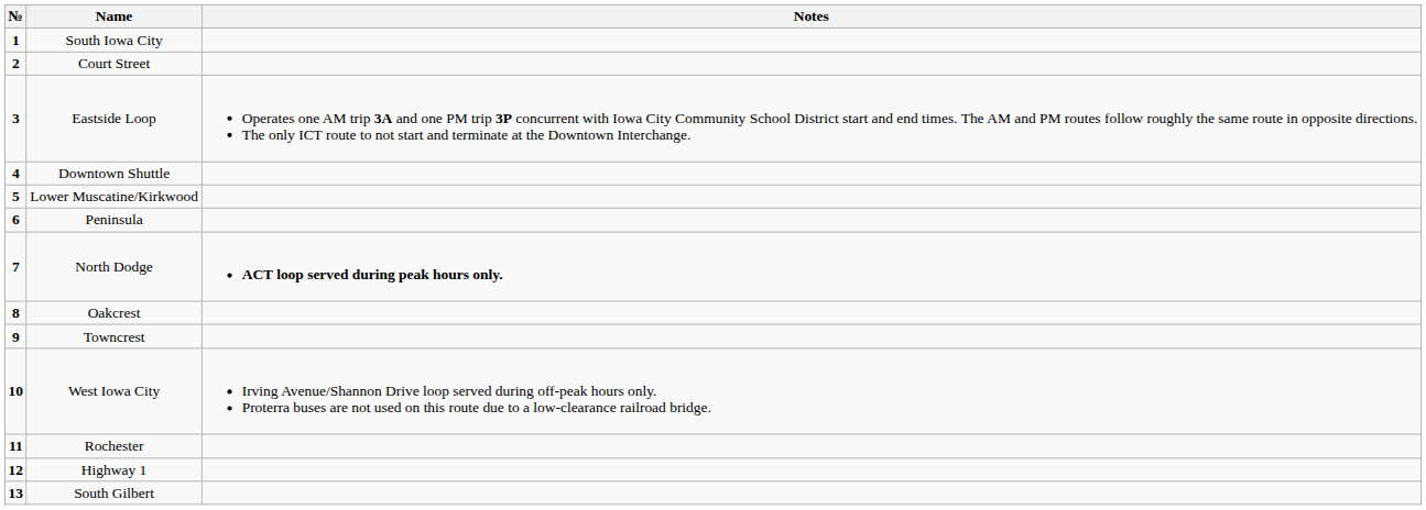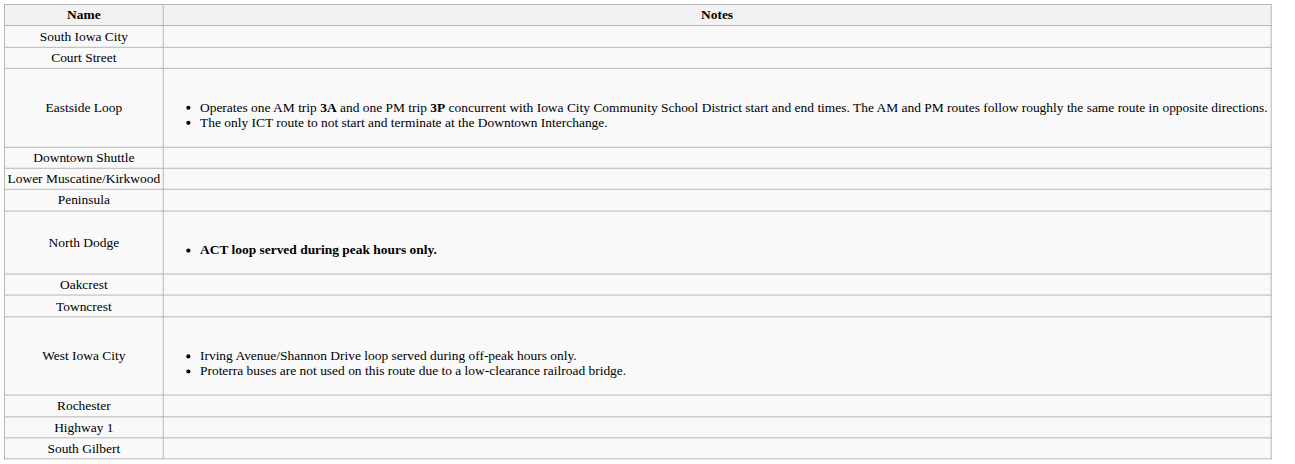- column: № | 1 | 2 | 3 | 4 | 5 | 6 | 7 | 8 | 9 | 10 | 11 | 12 | 13
